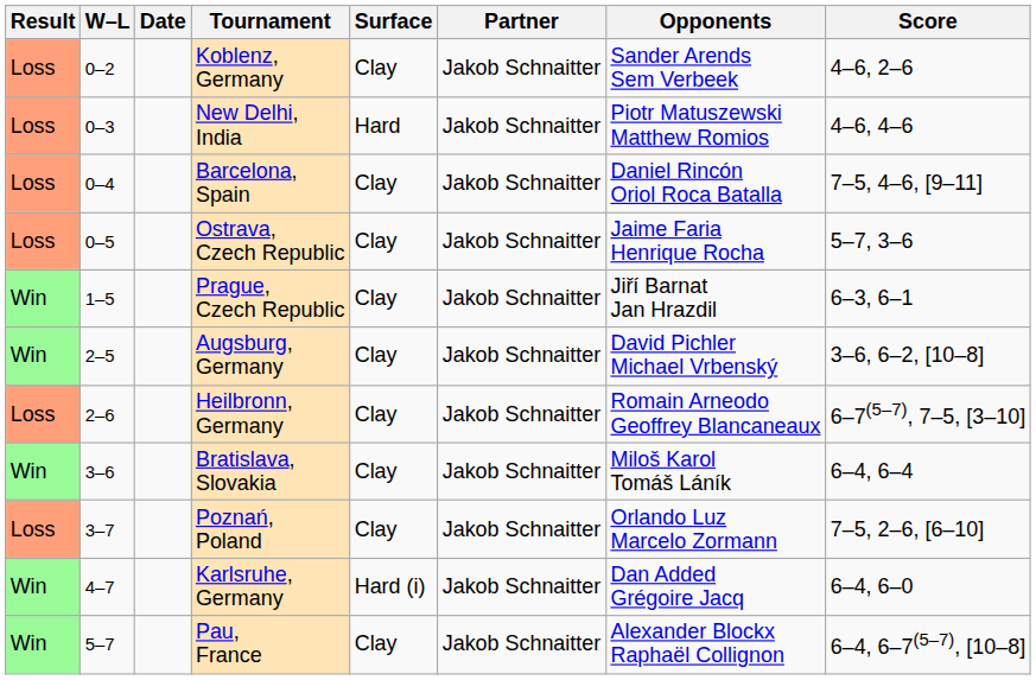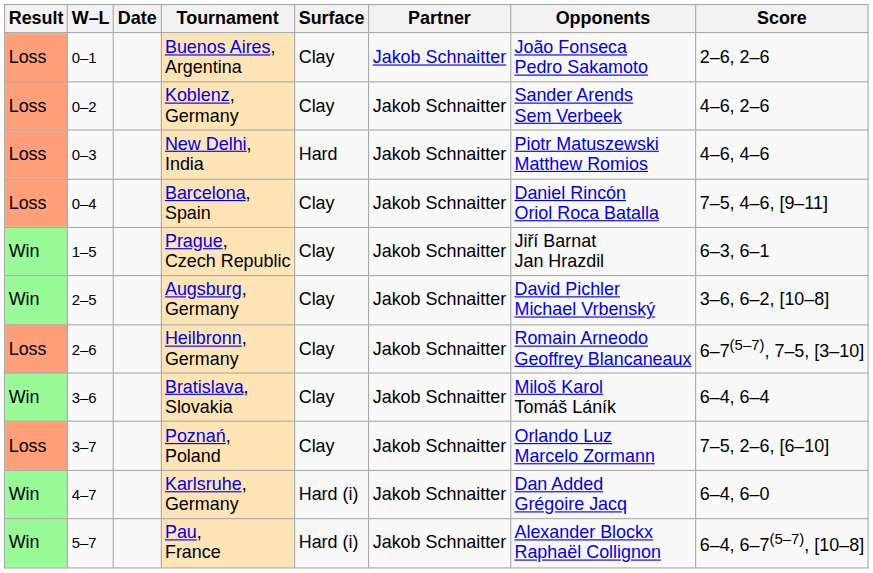+ row: Loss | 0–1 | Buenos Aires, Argentina | Clay | Jakob Schnaitter | João Fonseca Pedro Sakamoto | 2–6, 2–6
- row: Loss | 0–5 | Ostrava, Czech Republic | Clay | Jakob Schnaitter | Jaime Faria Henrique Rocha | 5–7, 3–6
Pau, France | Surface: Clay -> Hard (i)
